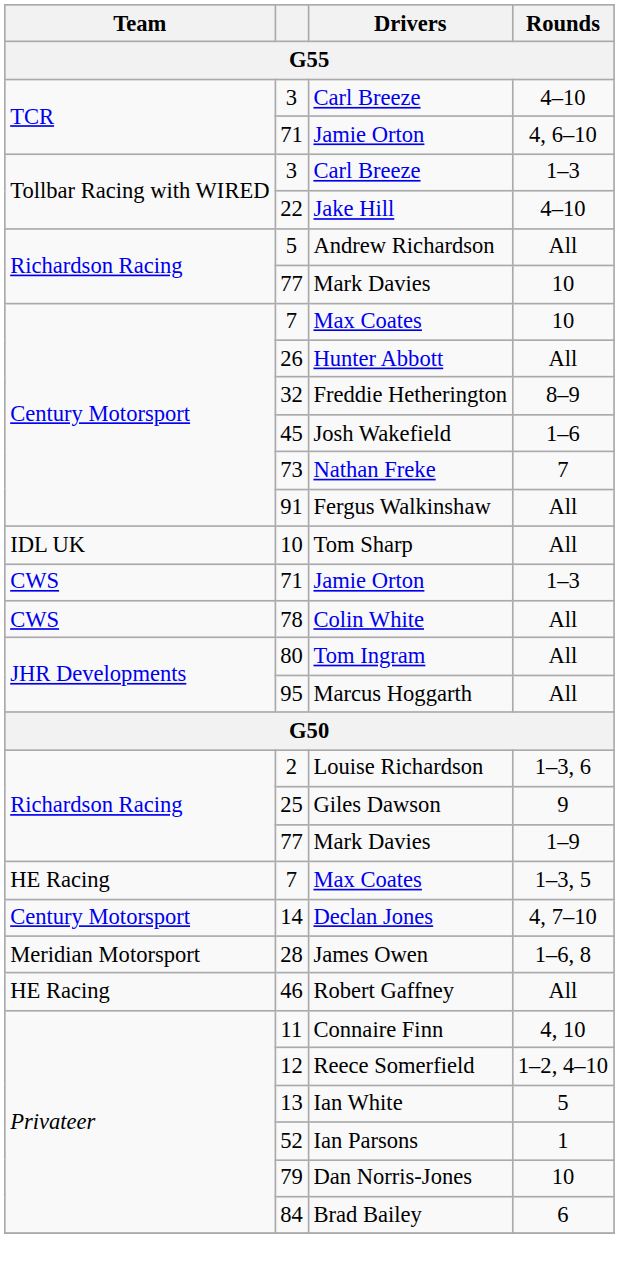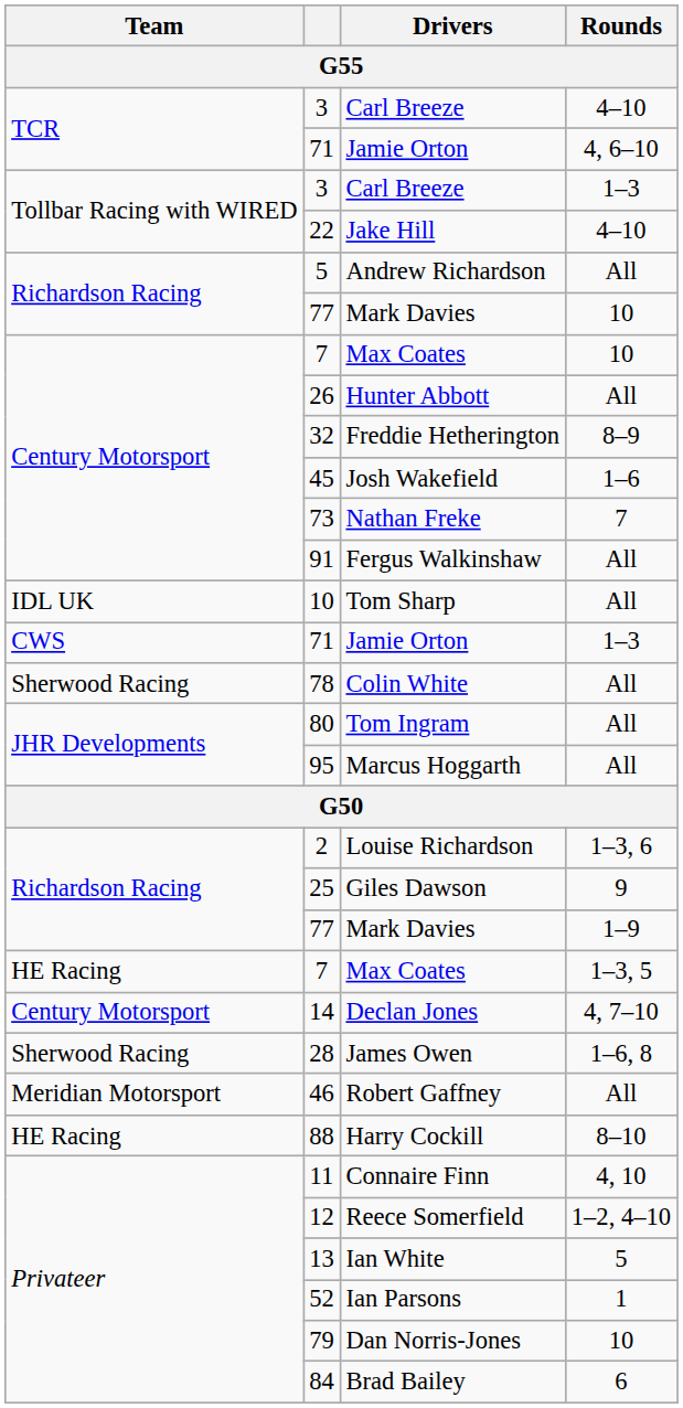78 | Team: CWS -> Sherwood Racing
28 | Team: Meridian Motorsport -> Sherwood Racing
46 | Team: HE Racing -> Meridian Motorsport
+ row: HE Racing | 88 | Harry Cockill | 8–10
